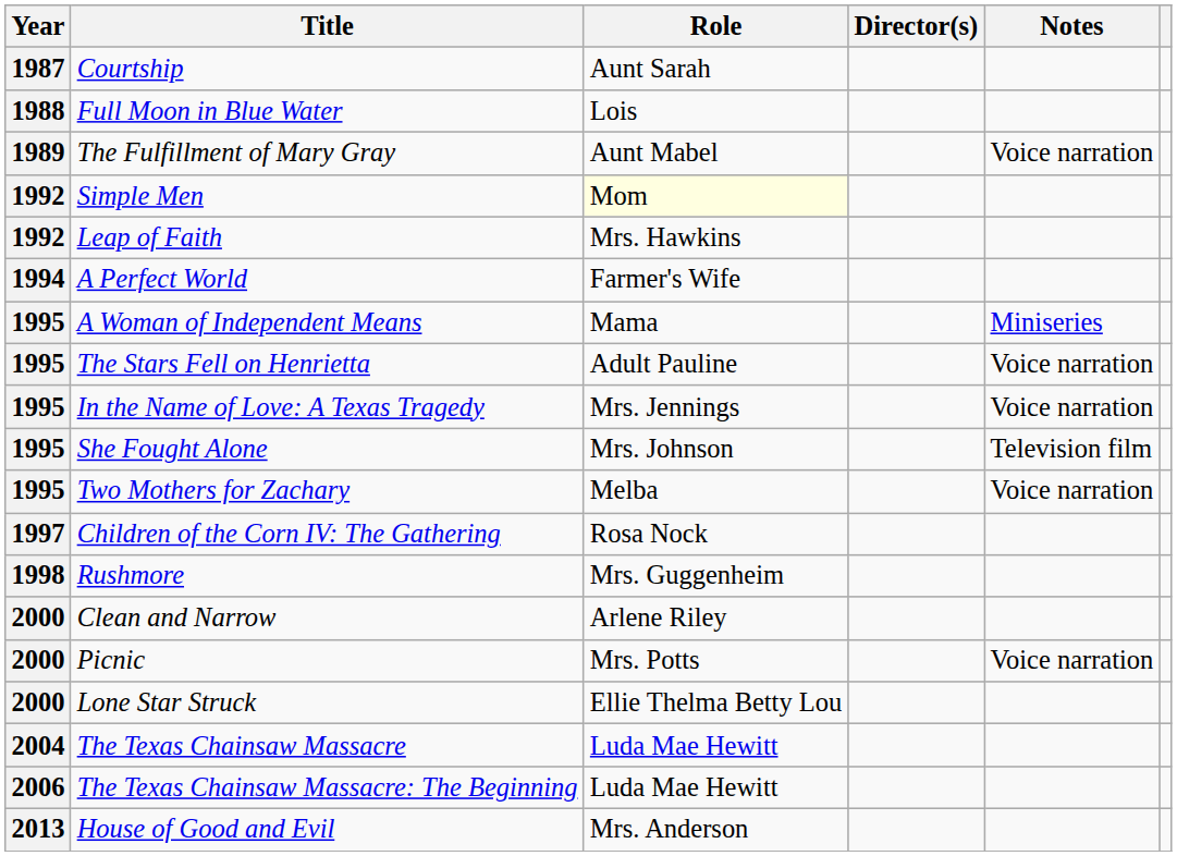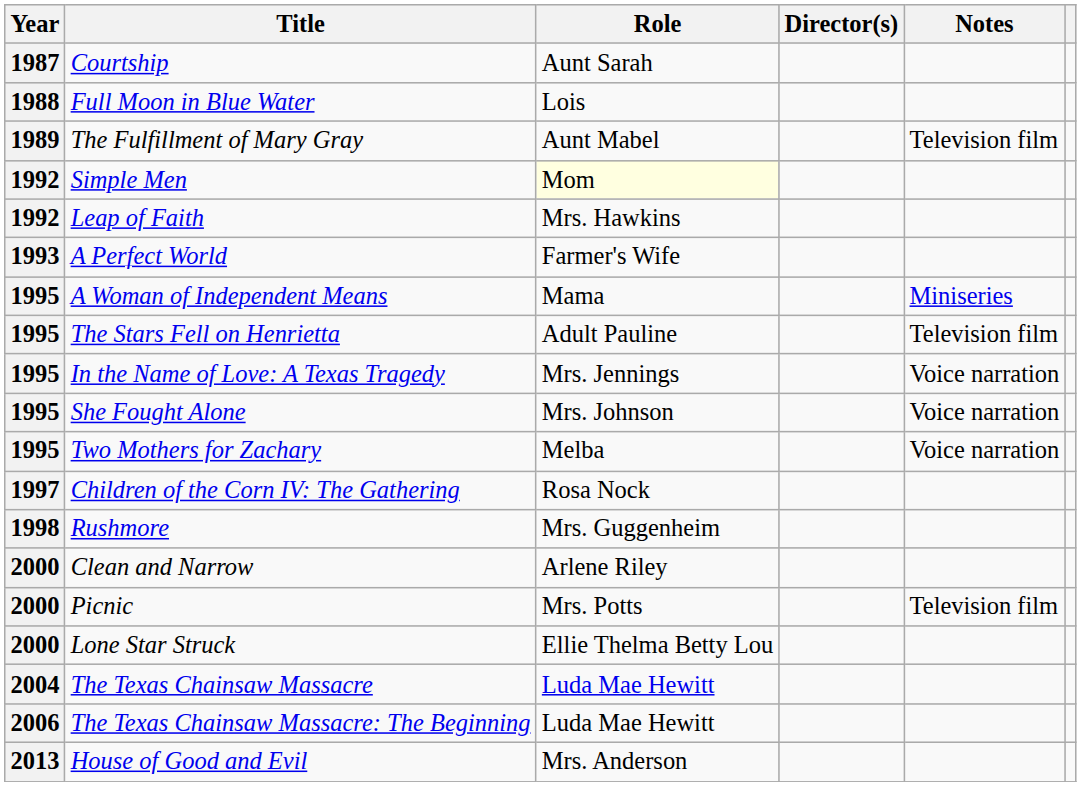The Fulfillment of Mary Gray | Notes: Voice narration -> Television film
A Perfect World | Year: 1994 -> 1993
The Stars Fell on Henrietta | Notes: Voice narration -> Television film
She Fought Alone | Notes: Television film -> Voice narration
Picnic | Notes: Voice narration -> Television film
